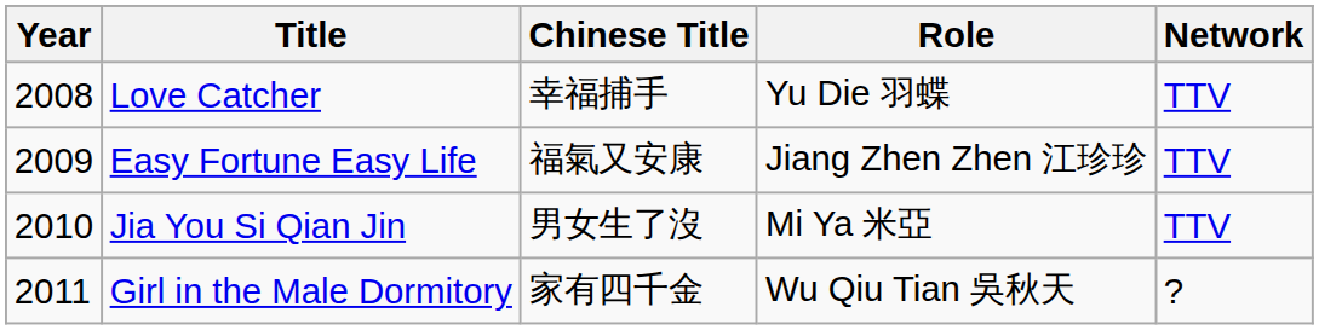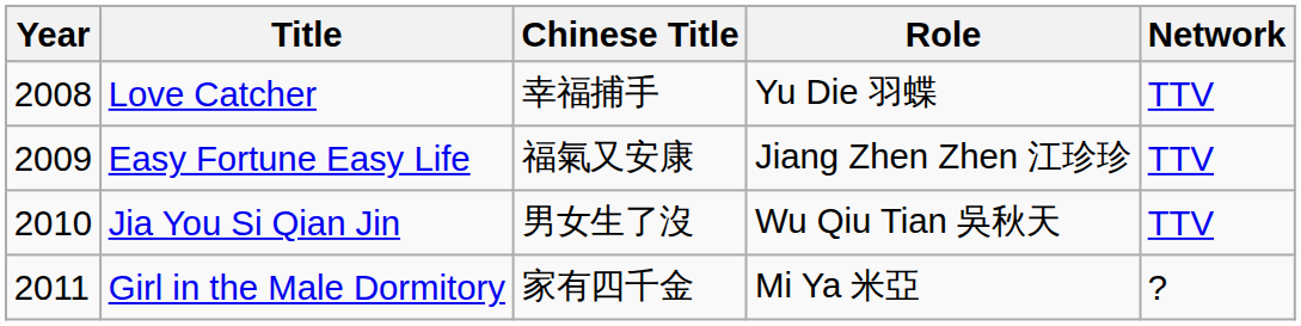Jia You Si Qian Jin | Role: Mi Ya 米亞 -> Wu Qiu Tian 吳秋天
Girl in the Male Dormitory | Role: Wu Qiu Tian 吳秋天 -> Mi Ya 米亞
